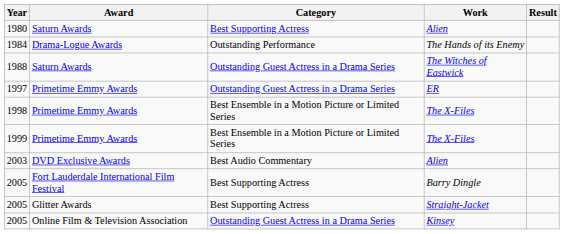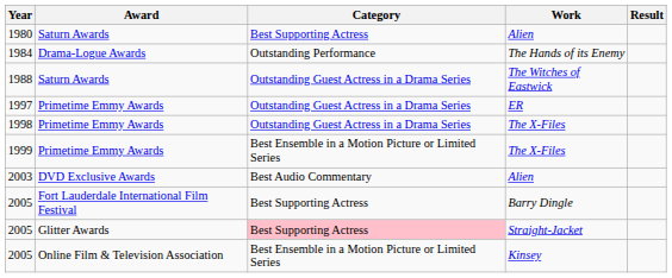1998 | Category: Best Ensemble in a Motion Picture or Limited Series -> Outstanding Guest Actress in a Drama Series
2005 / Straight-Jacket | Category: no background -> pink background
2005 / Kinsey | Category: Outstanding Guest Actress in a Drama Series -> Best Ensemble in a Motion Picture or Limited Series
